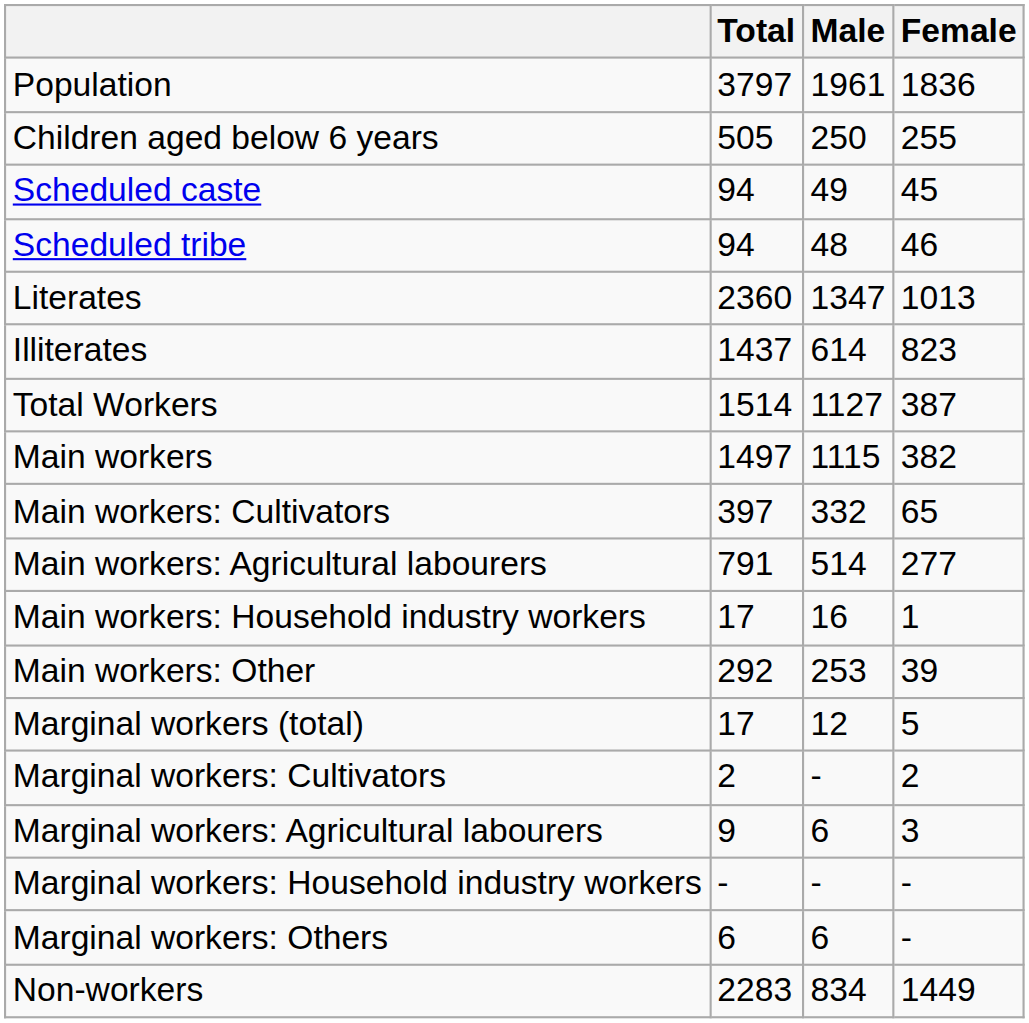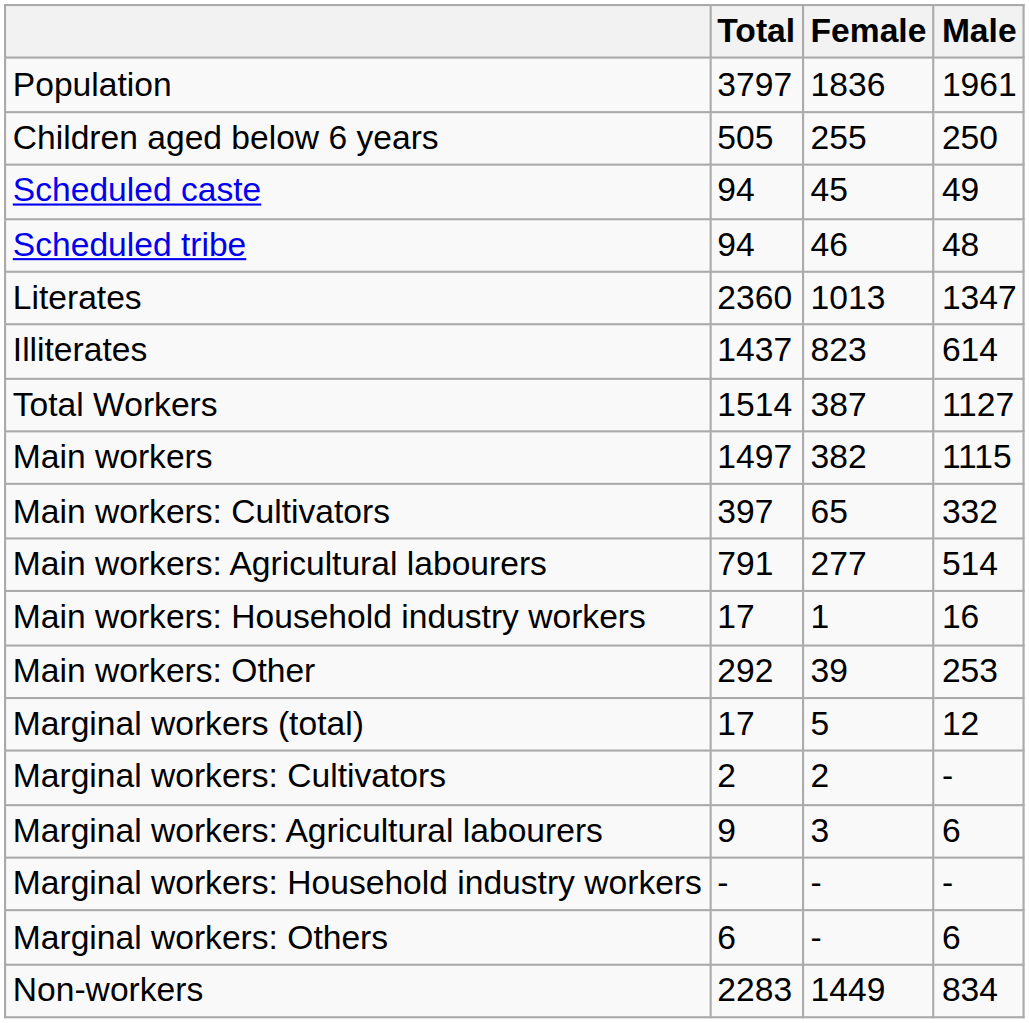columns swapped: Male <-> Female
